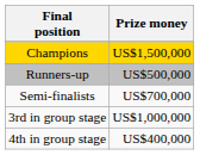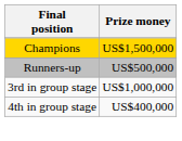- row: Semi-finalists | US$700,000
